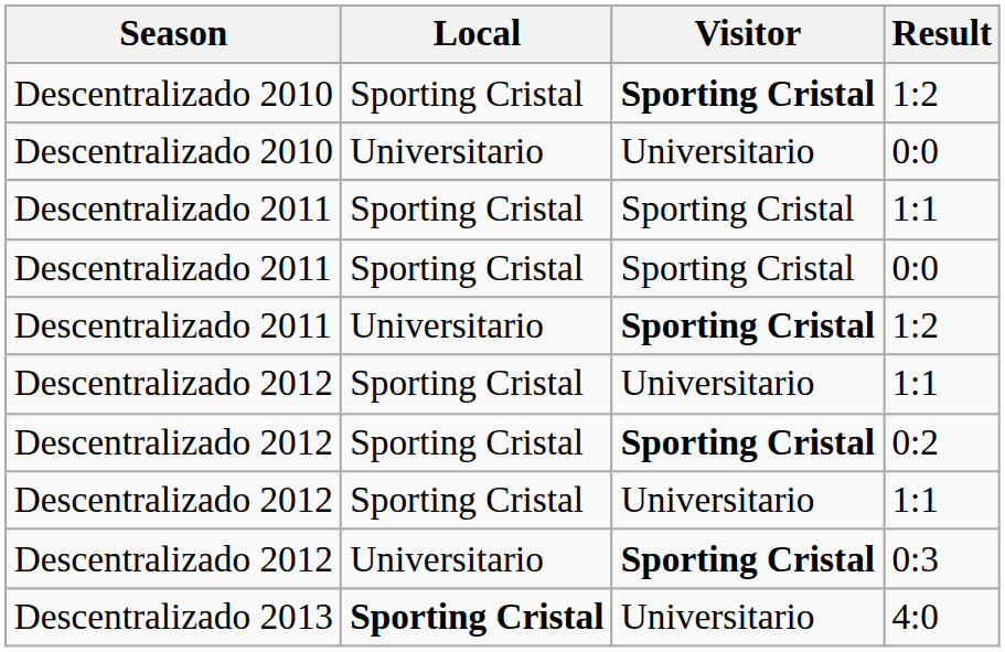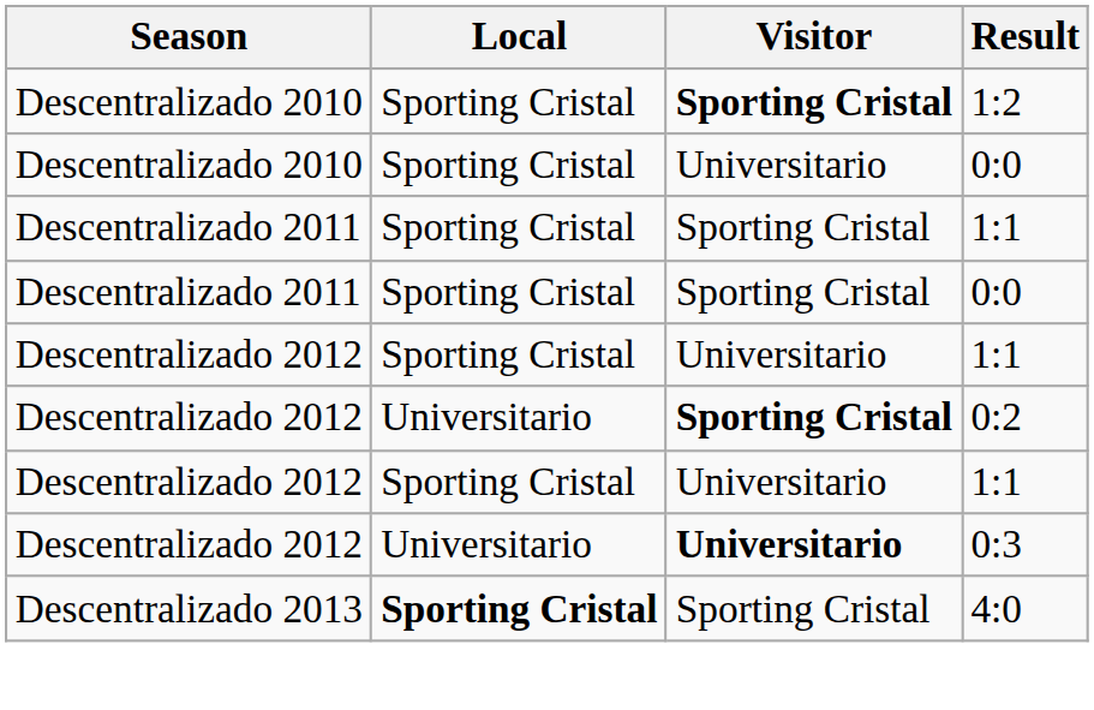Descentralizado 2010 / 0:0 | Local: Universitario -> Sporting Cristal
- row: Descentralizado 2011 | Universitario | Sporting Cristal | 1:2
0:2 | Local: Sporting Cristal -> Universitario
0:3 | Visitor: Sporting Cristal -> Universitario
4:0 | Visitor: Universitario -> Sporting Cristal
